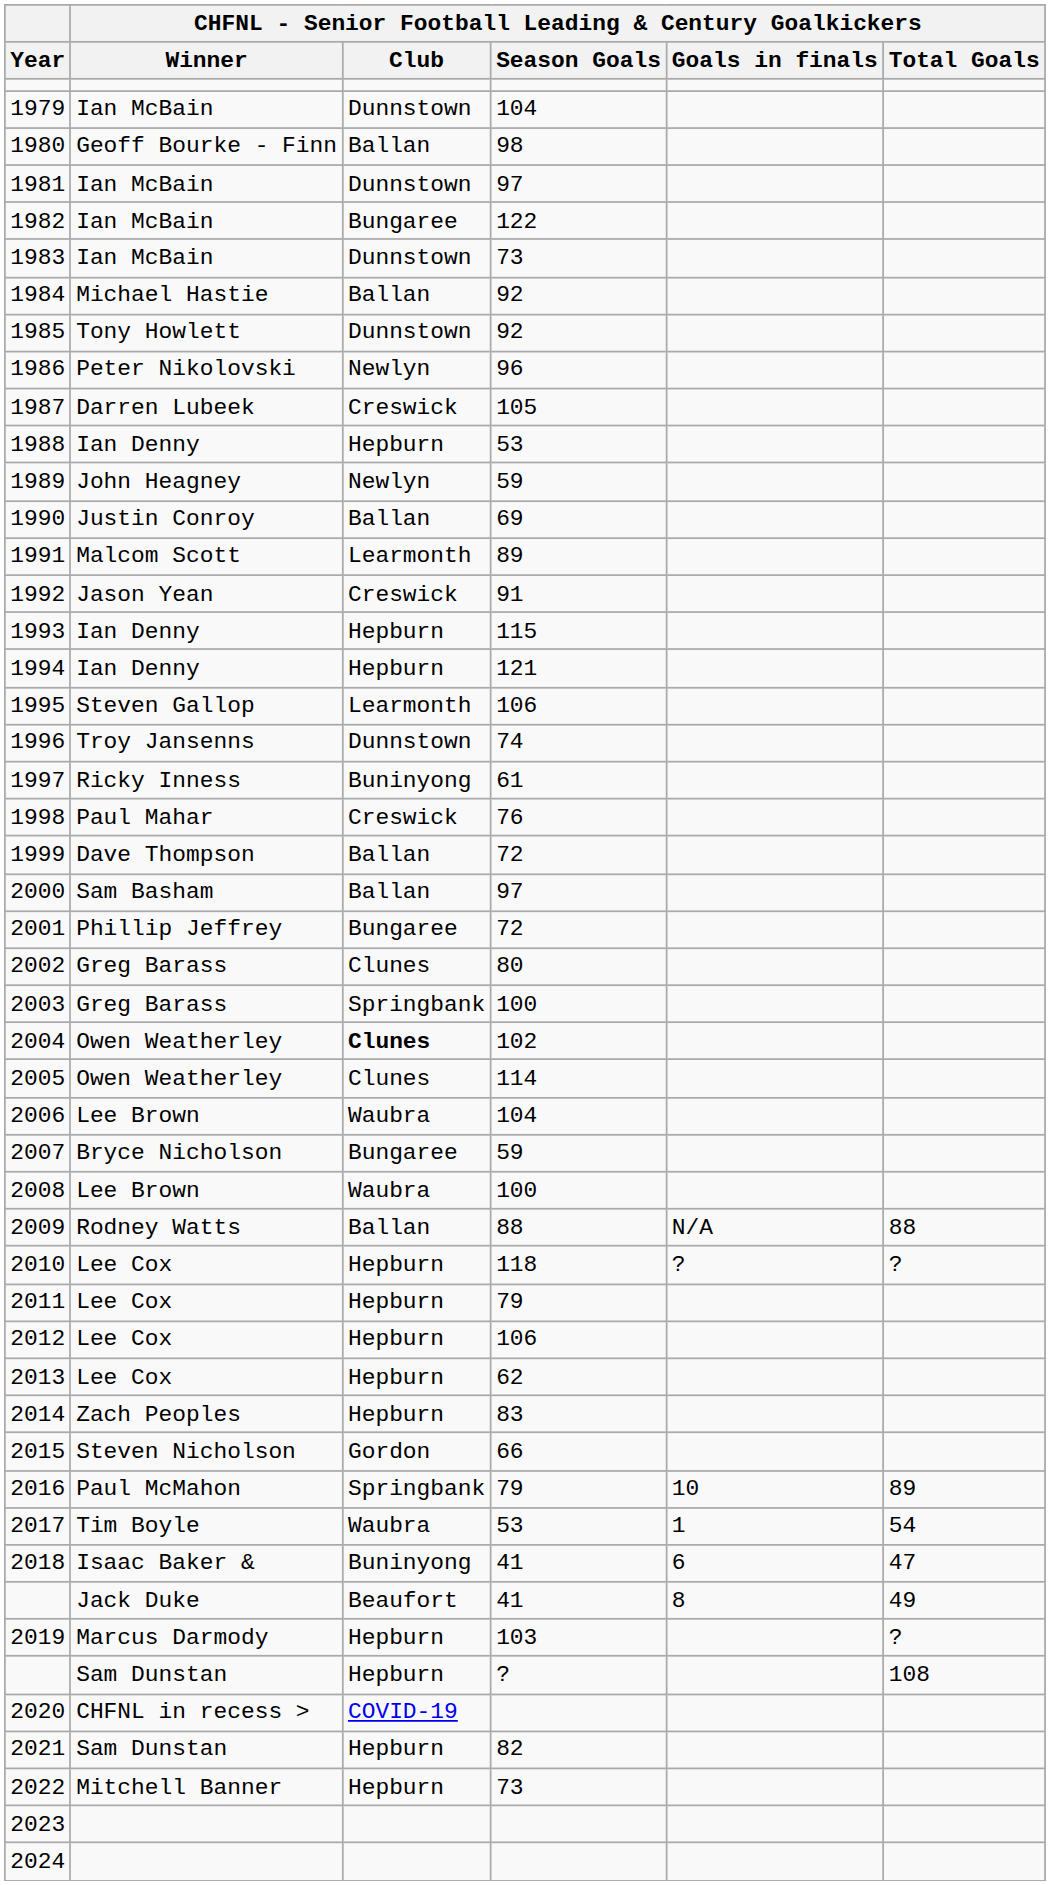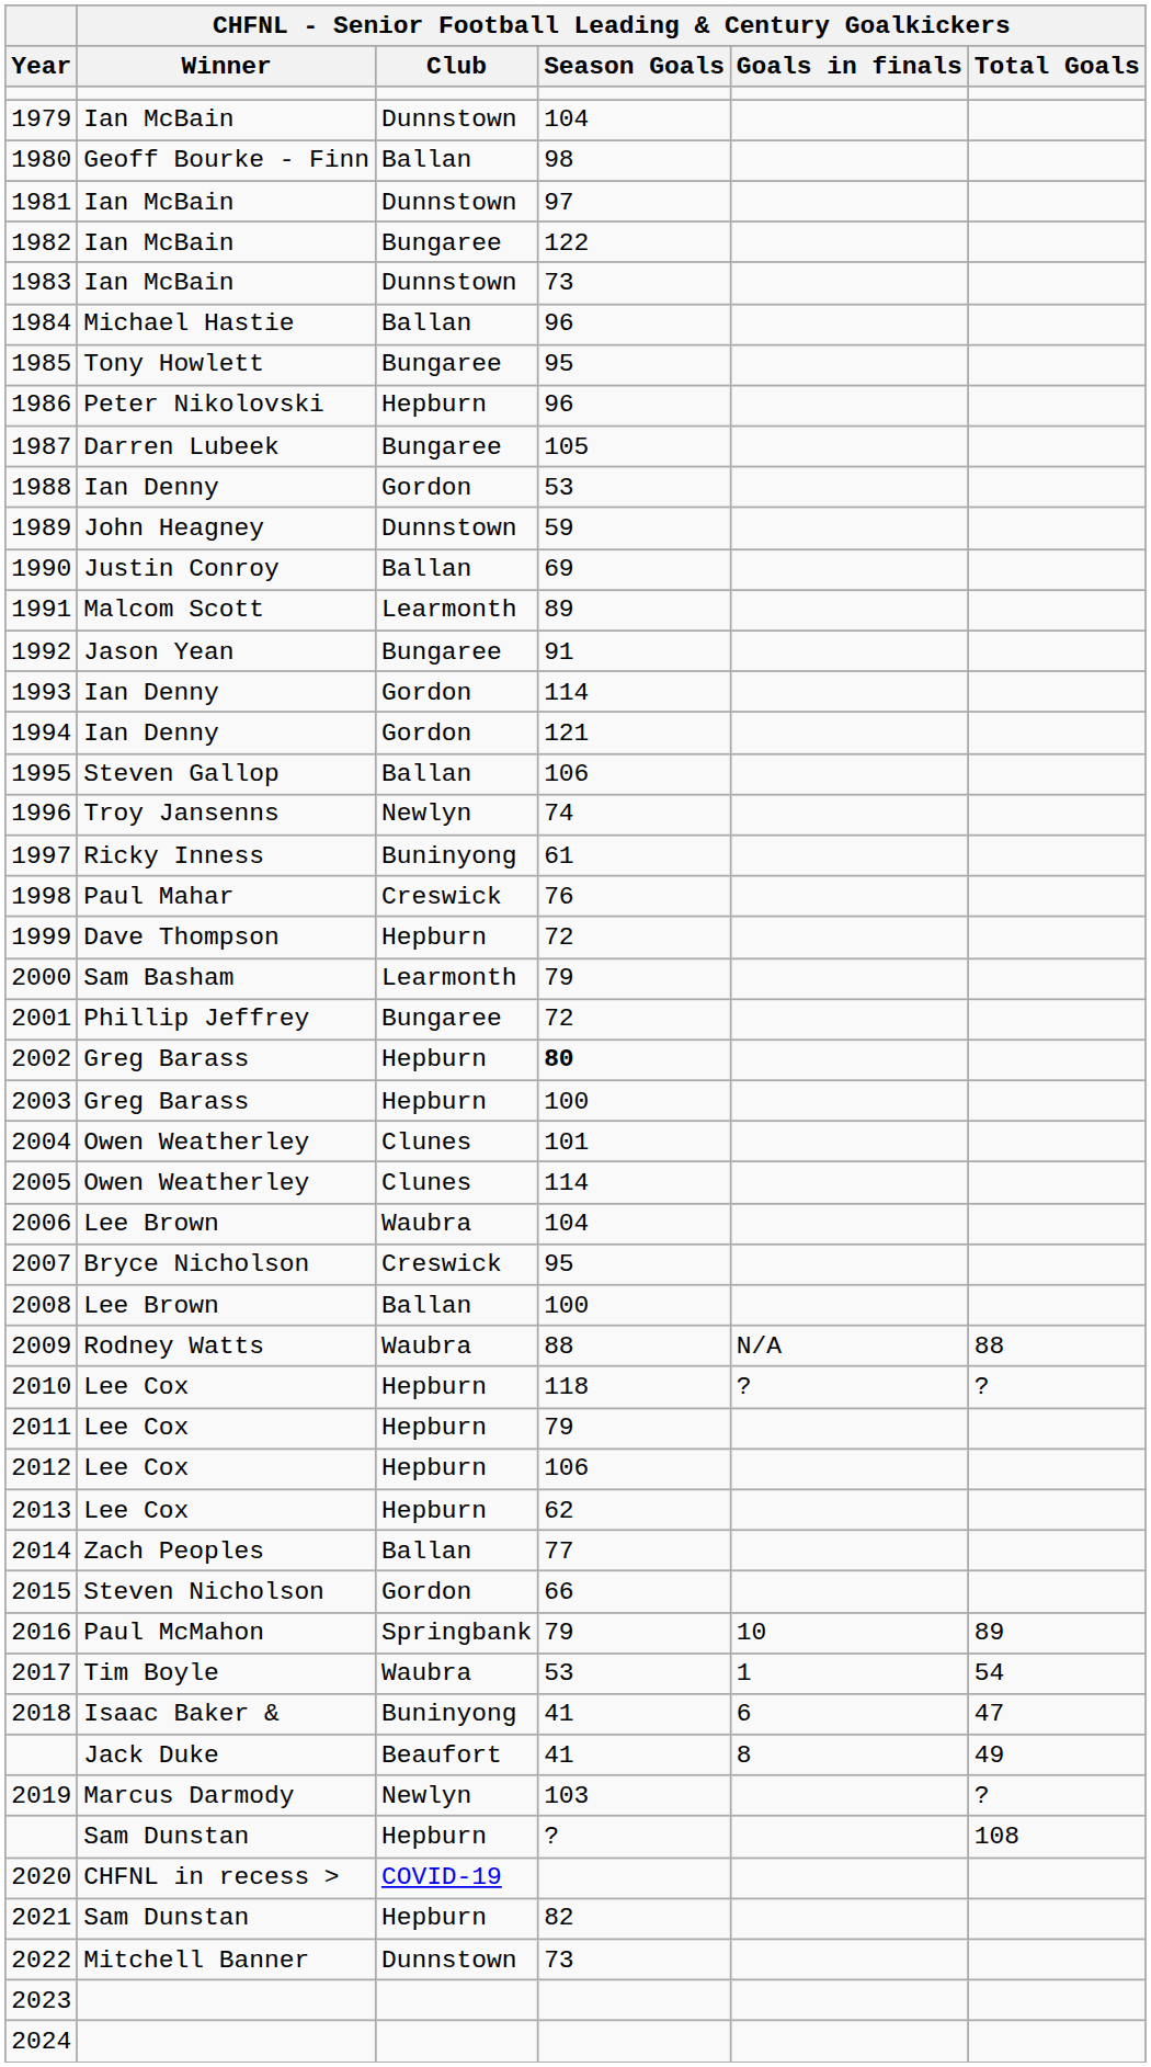1984 | column 4: 92 -> 96
1985 | CHFNL - Senior Football Leading & Century Goalkickers / Club: Dunnstown -> Bungaree
1985 | column 4: 92 -> 95
1986 | CHFNL - Senior Football Leading & Century Goalkickers / Club: Newlyn -> Hepburn
1987 | CHFNL - Senior Football Leading & Century Goalkickers / Club: Creswick -> Bungaree
1988 | CHFNL - Senior Football Leading & Century Goalkickers / Club: Hepburn -> Gordon
1989 | CHFNL - Senior Football Leading & Century Goalkickers / Club: Newlyn -> Dunnstown
1992 | CHFNL - Senior Football Leading & Century Goalkickers / Club: Creswick -> Bungaree
1993 | CHFNL - Senior Football Leading & Century Goalkickers / Club: Hepburn -> Gordon
1993 | column 4: 115 -> 114
1994 | CHFNL - Senior Football Leading & Century Goalkickers / Club: Hepburn -> Gordon
1995 | CHFNL - Senior Football Leading & Century Goalkickers / Club: Learmonth -> Ballan
1996 | CHFNL - Senior Football Leading & Century Goalkickers / Club: Dunnstown -> Newlyn
1999 | CHFNL - Senior Football Leading & Century Goalkickers / Club: Ballan -> Hepburn
2000 | CHFNL - Senior Football Leading & Century Goalkickers / Club: Ballan -> Learmonth
2000 | column 4: 97 -> 79
2002 | CHFNL - Senior Football Leading & Century Goalkickers / Club: Clunes -> Hepburn
2002 | column 4: normal -> bold
2003 | CHFNL - Senior Football Leading & Century Goalkickers / Club: Springbank -> Hepburn
2004 | CHFNL - Senior Football Leading & Century Goalkickers / Club: bold -> normal
2004 | column 4: 102 -> 101
2007 | CHFNL - Senior Football Leading & Century Goalkickers / Club: Bungaree -> Creswick
2007 | column 4: 59 -> 95
2008 | CHFNL - Senior Football Leading & Century Goalkickers / Club: Waubra -> Ballan
2009 | CHFNL - Senior Football Leading & Century Goalkickers / Club: Ballan -> Waubra
2014 | CHFNL - Senior Football Leading & Century Goalkickers / Club: Hepburn -> Ballan
2014 | column 4: 83 -> 77
2019 | CHFNL - Senior Football Leading & Century Goalkickers / Club: Hepburn -> Newlyn
2022 | CHFNL - Senior Football Leading & Century Goalkickers / Club: Hepburn -> Dunnstown
